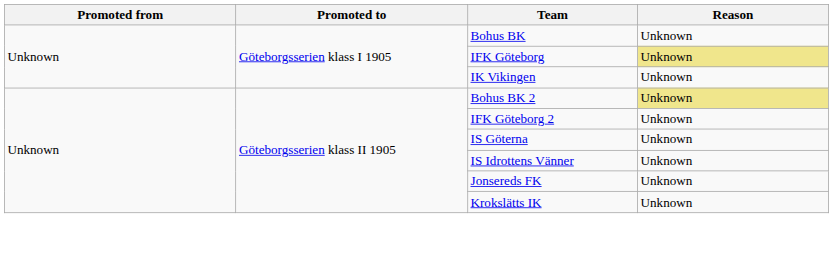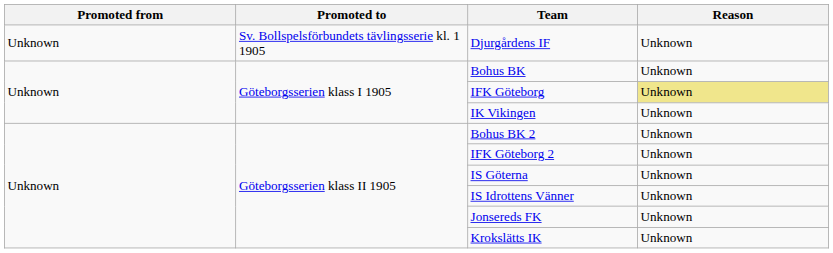+ row: Unknown | Sv. Bollspelsförbundets tävlingsserie kl. 1 1905 | Djurgårdens IF | Unknown
Bohus BK 2 | Reason: khaki background -> no background
